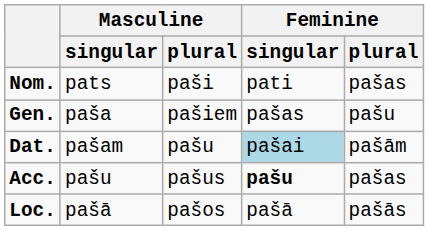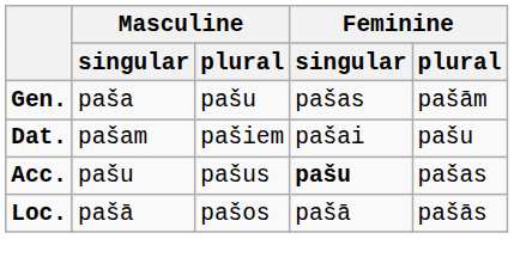- row: Nom. | pats | paši | pati | pašas
Gen. | Masculine / plural: pašiem -> pašu
Gen. | Feminine / plural: pašu -> pašām
Dat. | Masculine / plural: pašu -> pašiem
Dat. | Feminine / singular: lightblue background -> no background
Dat. | Feminine / plural: pašām -> pašu
